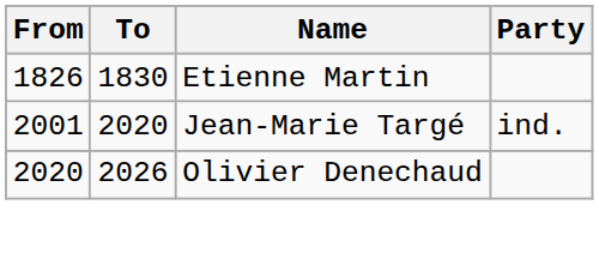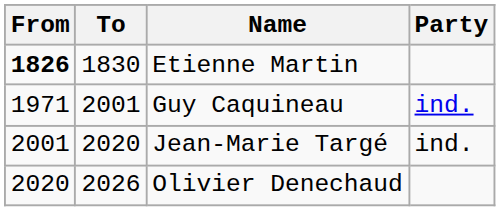Etienne Martin | From: normal -> bold
+ row: 1971 | 2001 | Guy Caquineau | ind.
